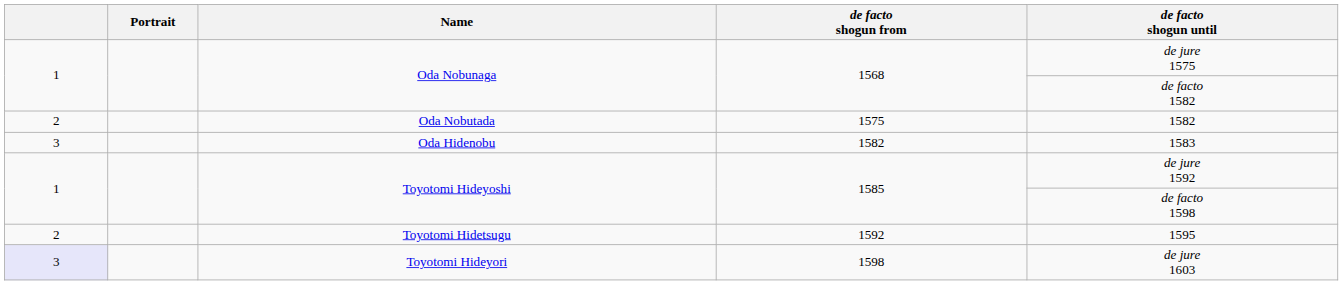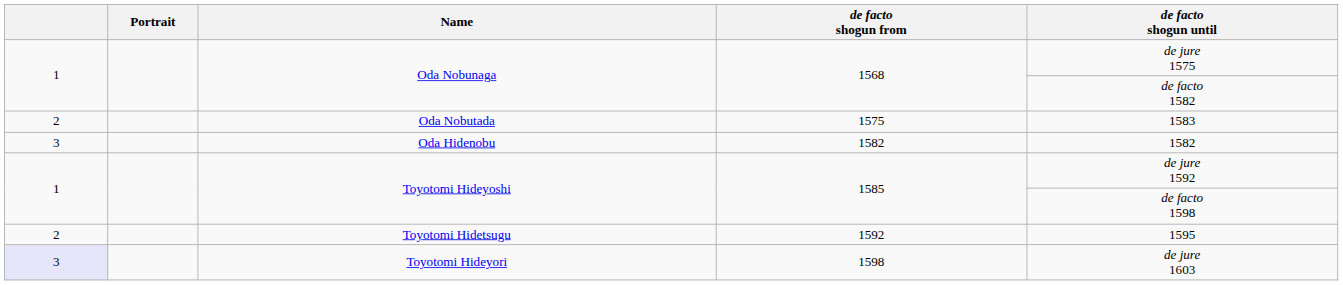Oda Nobutada | de facto shogun until: 1582 -> 1583
Oda Hidenobu | de facto shogun until: 1583 -> 1582
